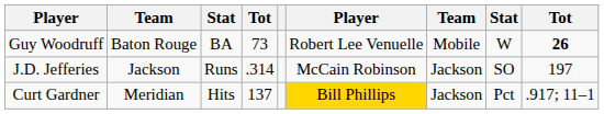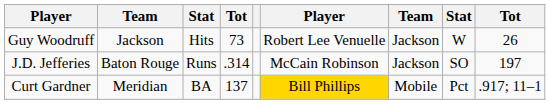Guy Woodruff | column 2: Baton Rouge -> Jackson
Guy Woodruff | column 3: BA -> Hits
Guy Woodruff | column 7: Mobile -> Jackson
Guy Woodruff | column 9: bold -> normal
J.D. Jefferies | column 2: Jackson -> Baton Rouge
Curt Gardner | column 3: Hits -> BA
Curt Gardner | column 7: Jackson -> Mobile
